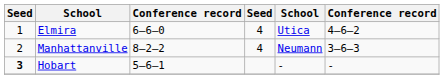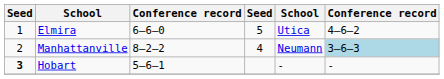Elmira | column 4: 4 -> 5
Manhattanville | column 6: no background -> lightblue background
